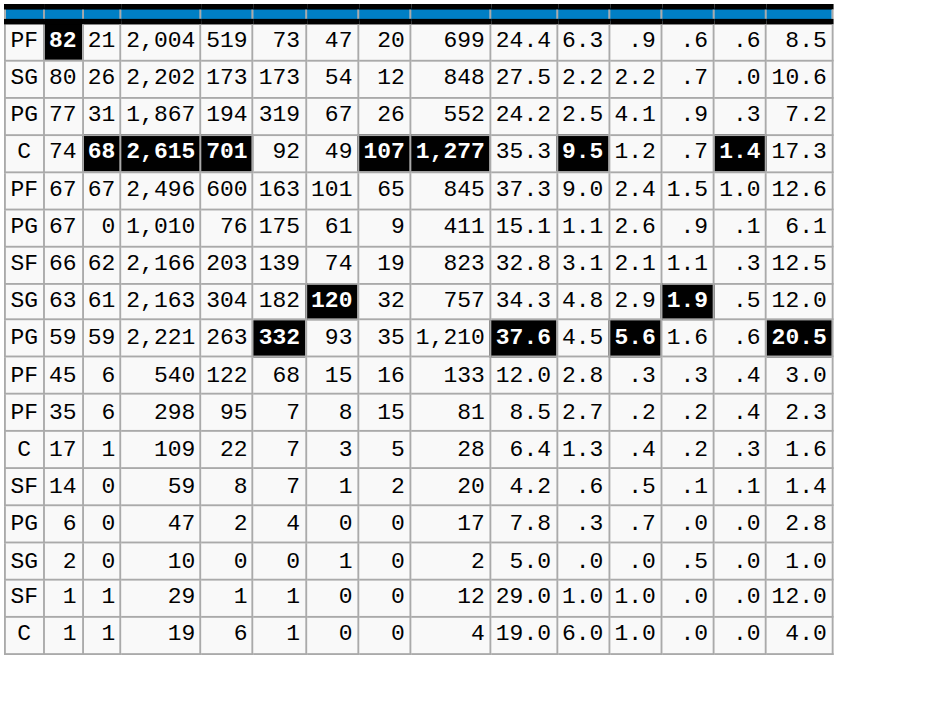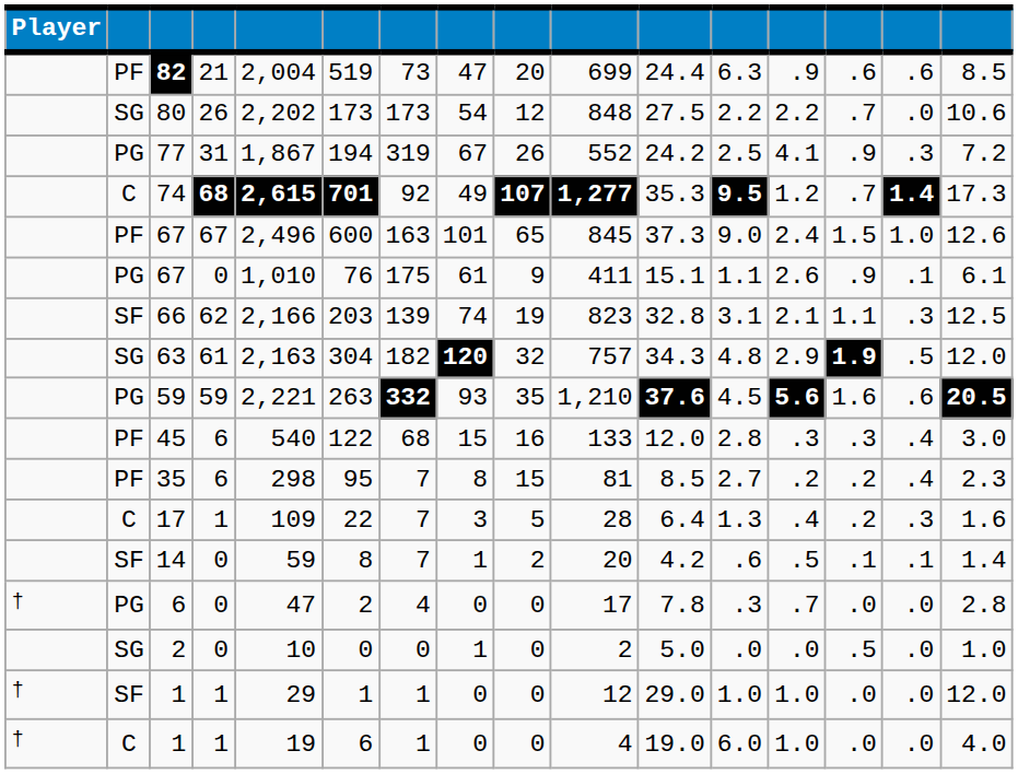+ column: Player | † | † | †
